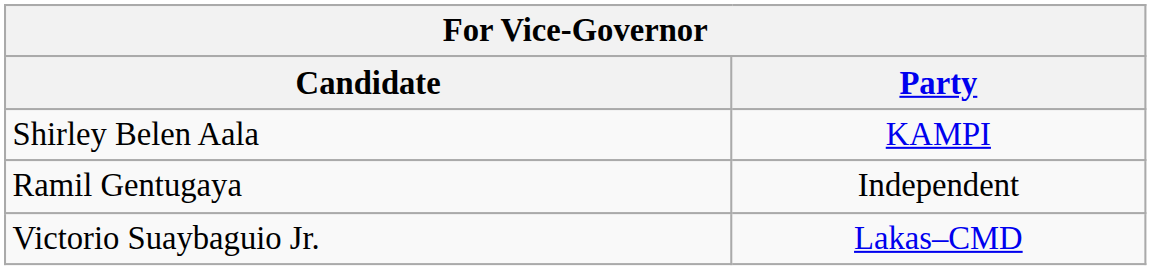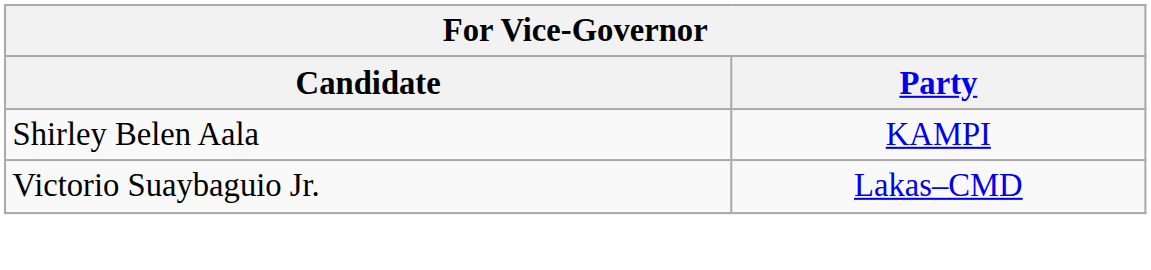- row: Ramil Gentugaya | Independent
